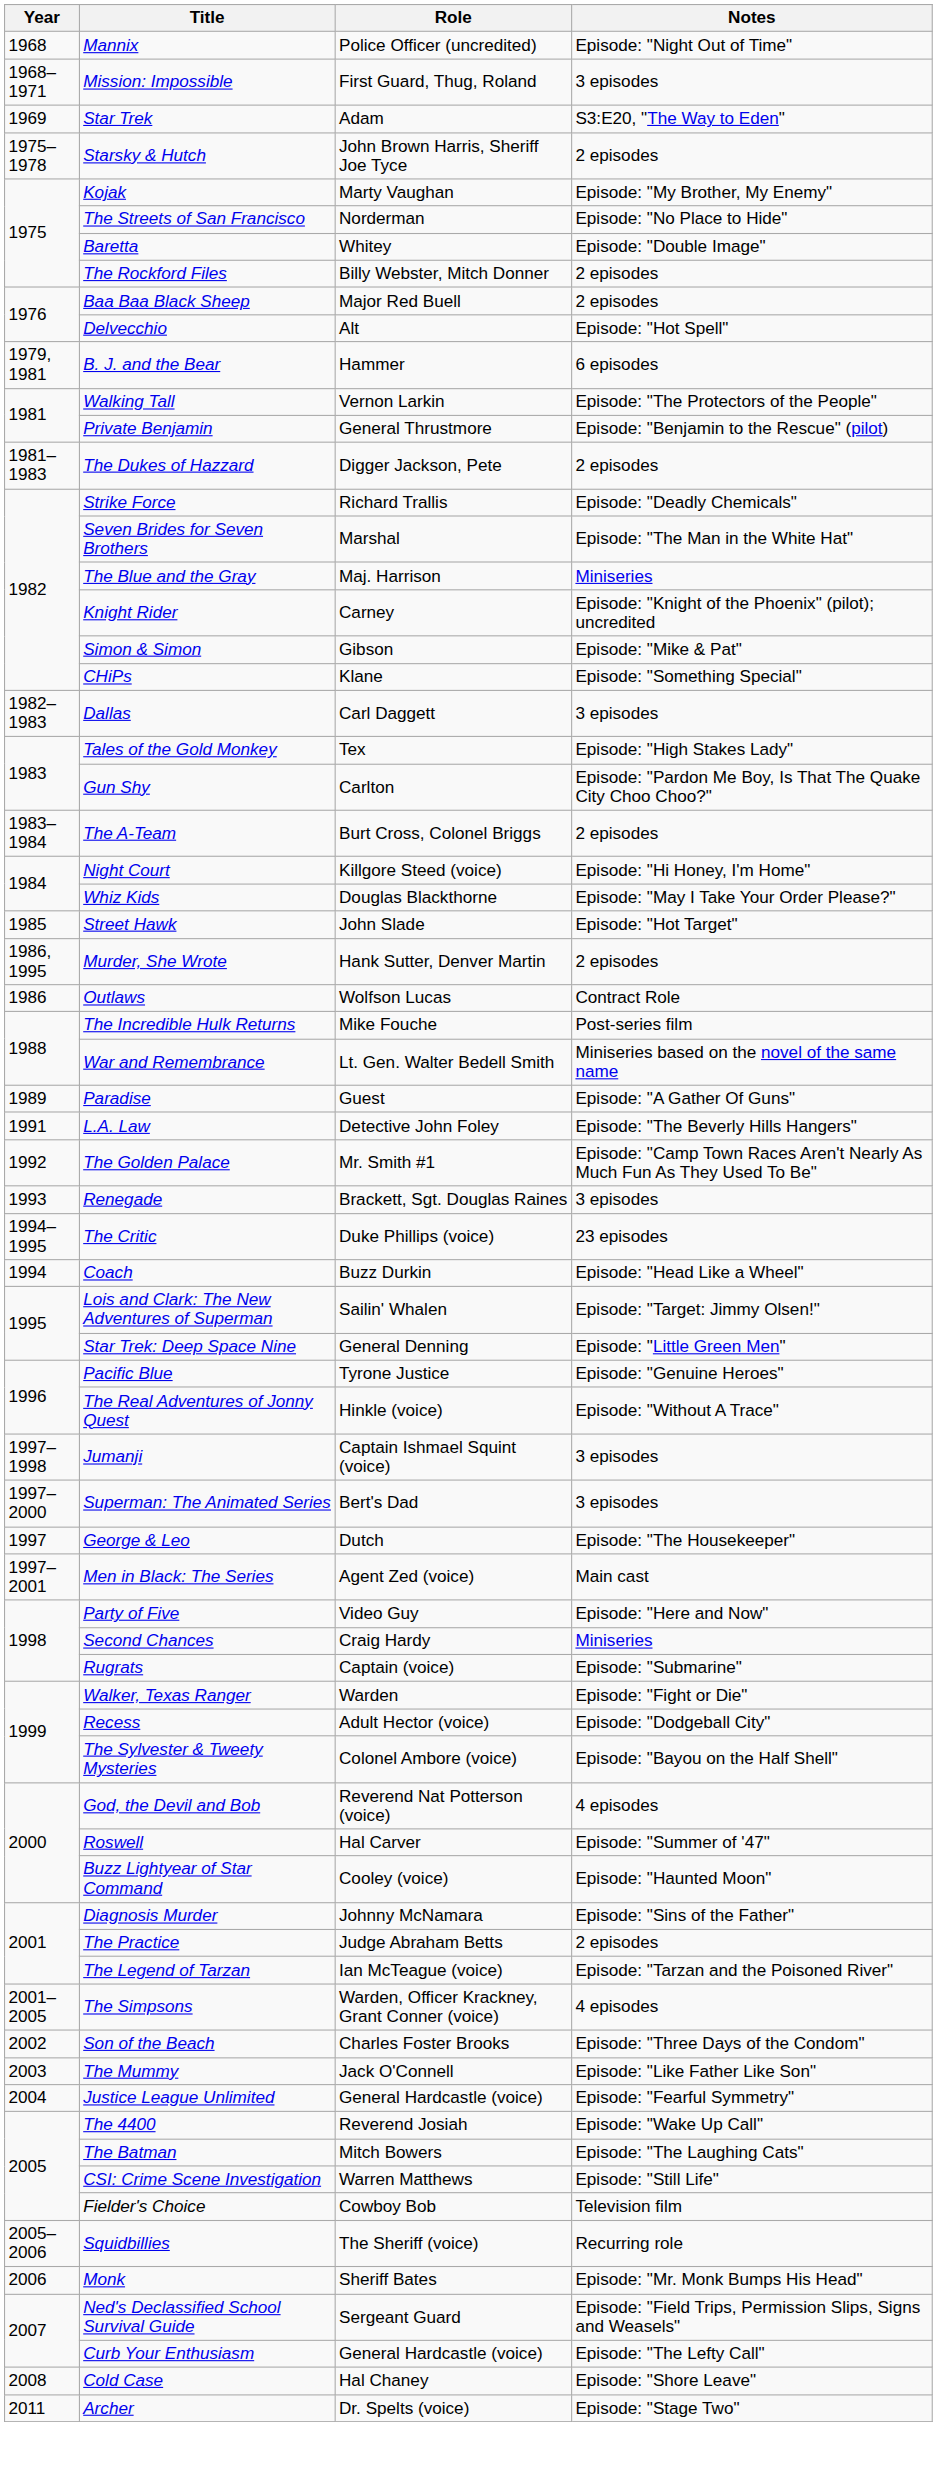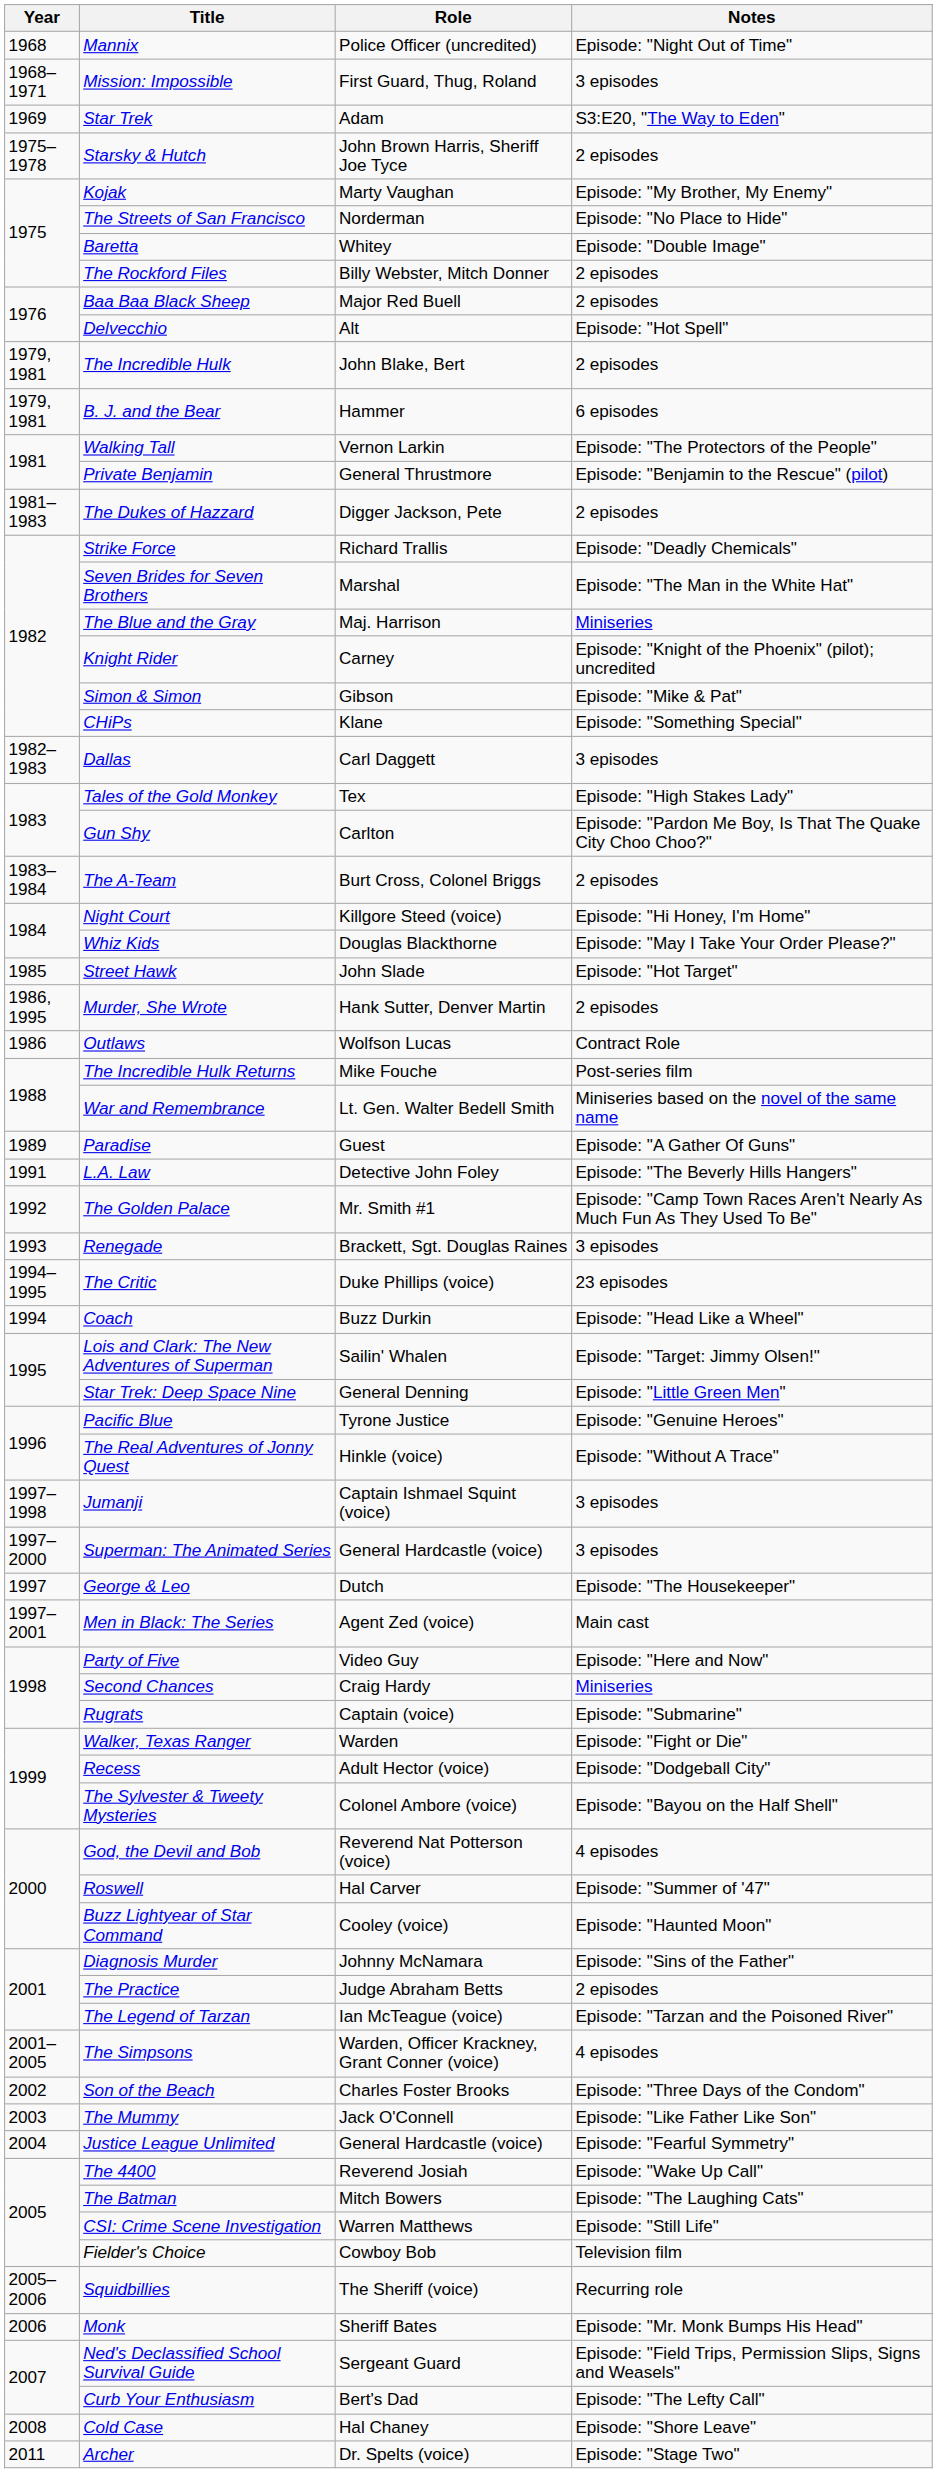+ row: 1979, 1981 | The Incredible Hulk | John Blake, Bert | 2 episodes
Superman: The Animated Series | Role: Bert's Dad -> General Hardcastle (voice)
Curb Your Enthusiasm | Role: General Hardcastle (voice) -> Bert's Dad
